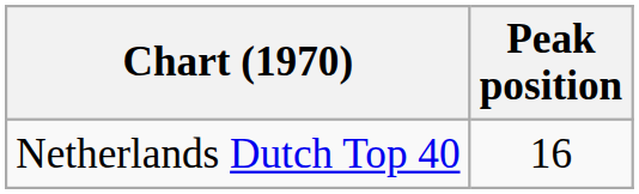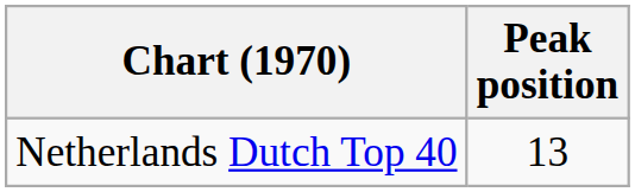Netherlands Dutch Top 40 | Peak position: 16 -> 13
